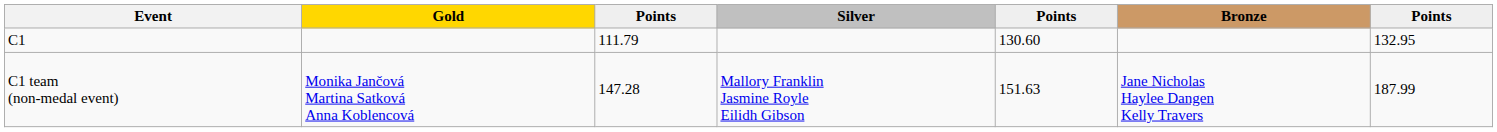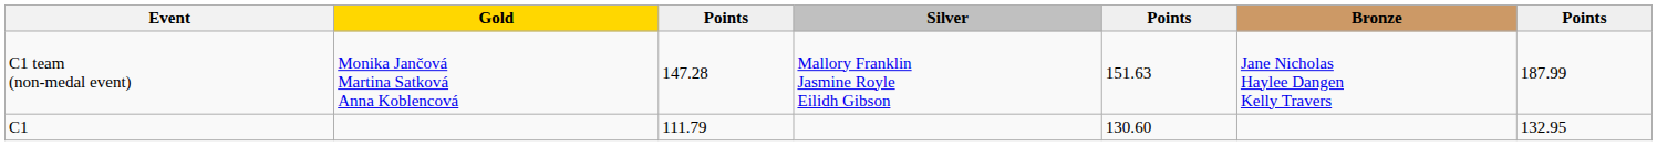rows swapped: C1 <-> C1 team (non-medal event)
